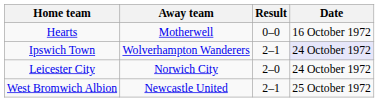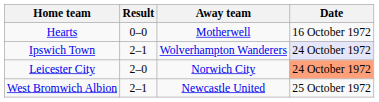columns swapped: Result <-> Away team
Leicester City | Date: no background -> lightsalmon background
